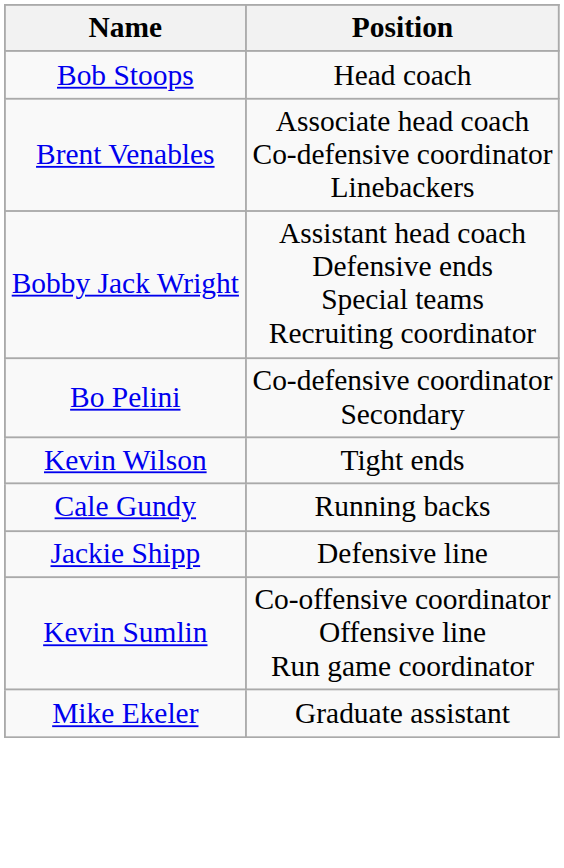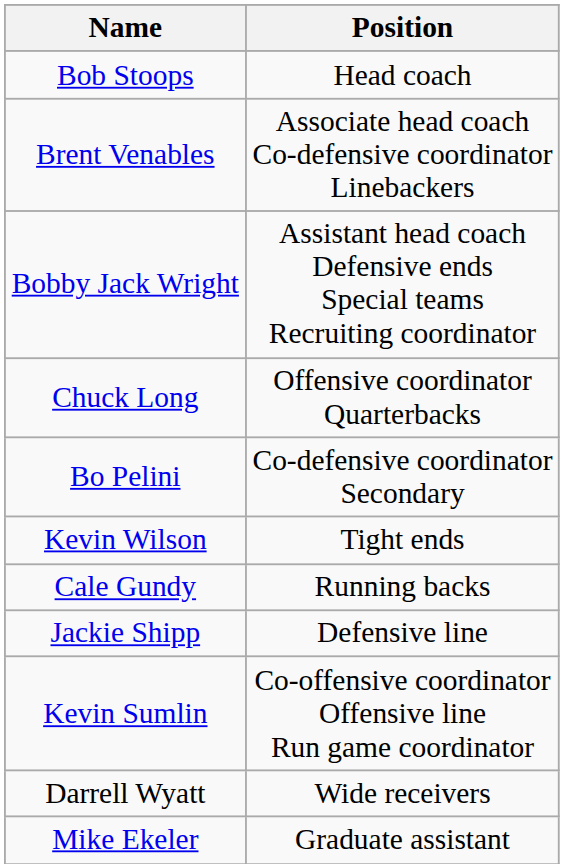+ row: Chuck Long | Offensive coordinator Quarterbacks
+ row: Darrell Wyatt | Wide receivers
